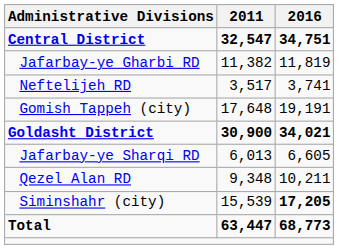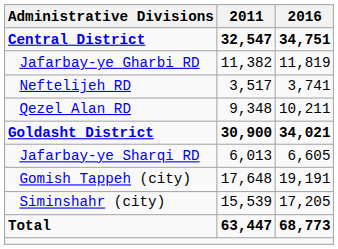rows swapped: Gomish Tappeh (city) <-> Qezel Alan RD
Siminshahr (city) | 2016: bold -> normal
